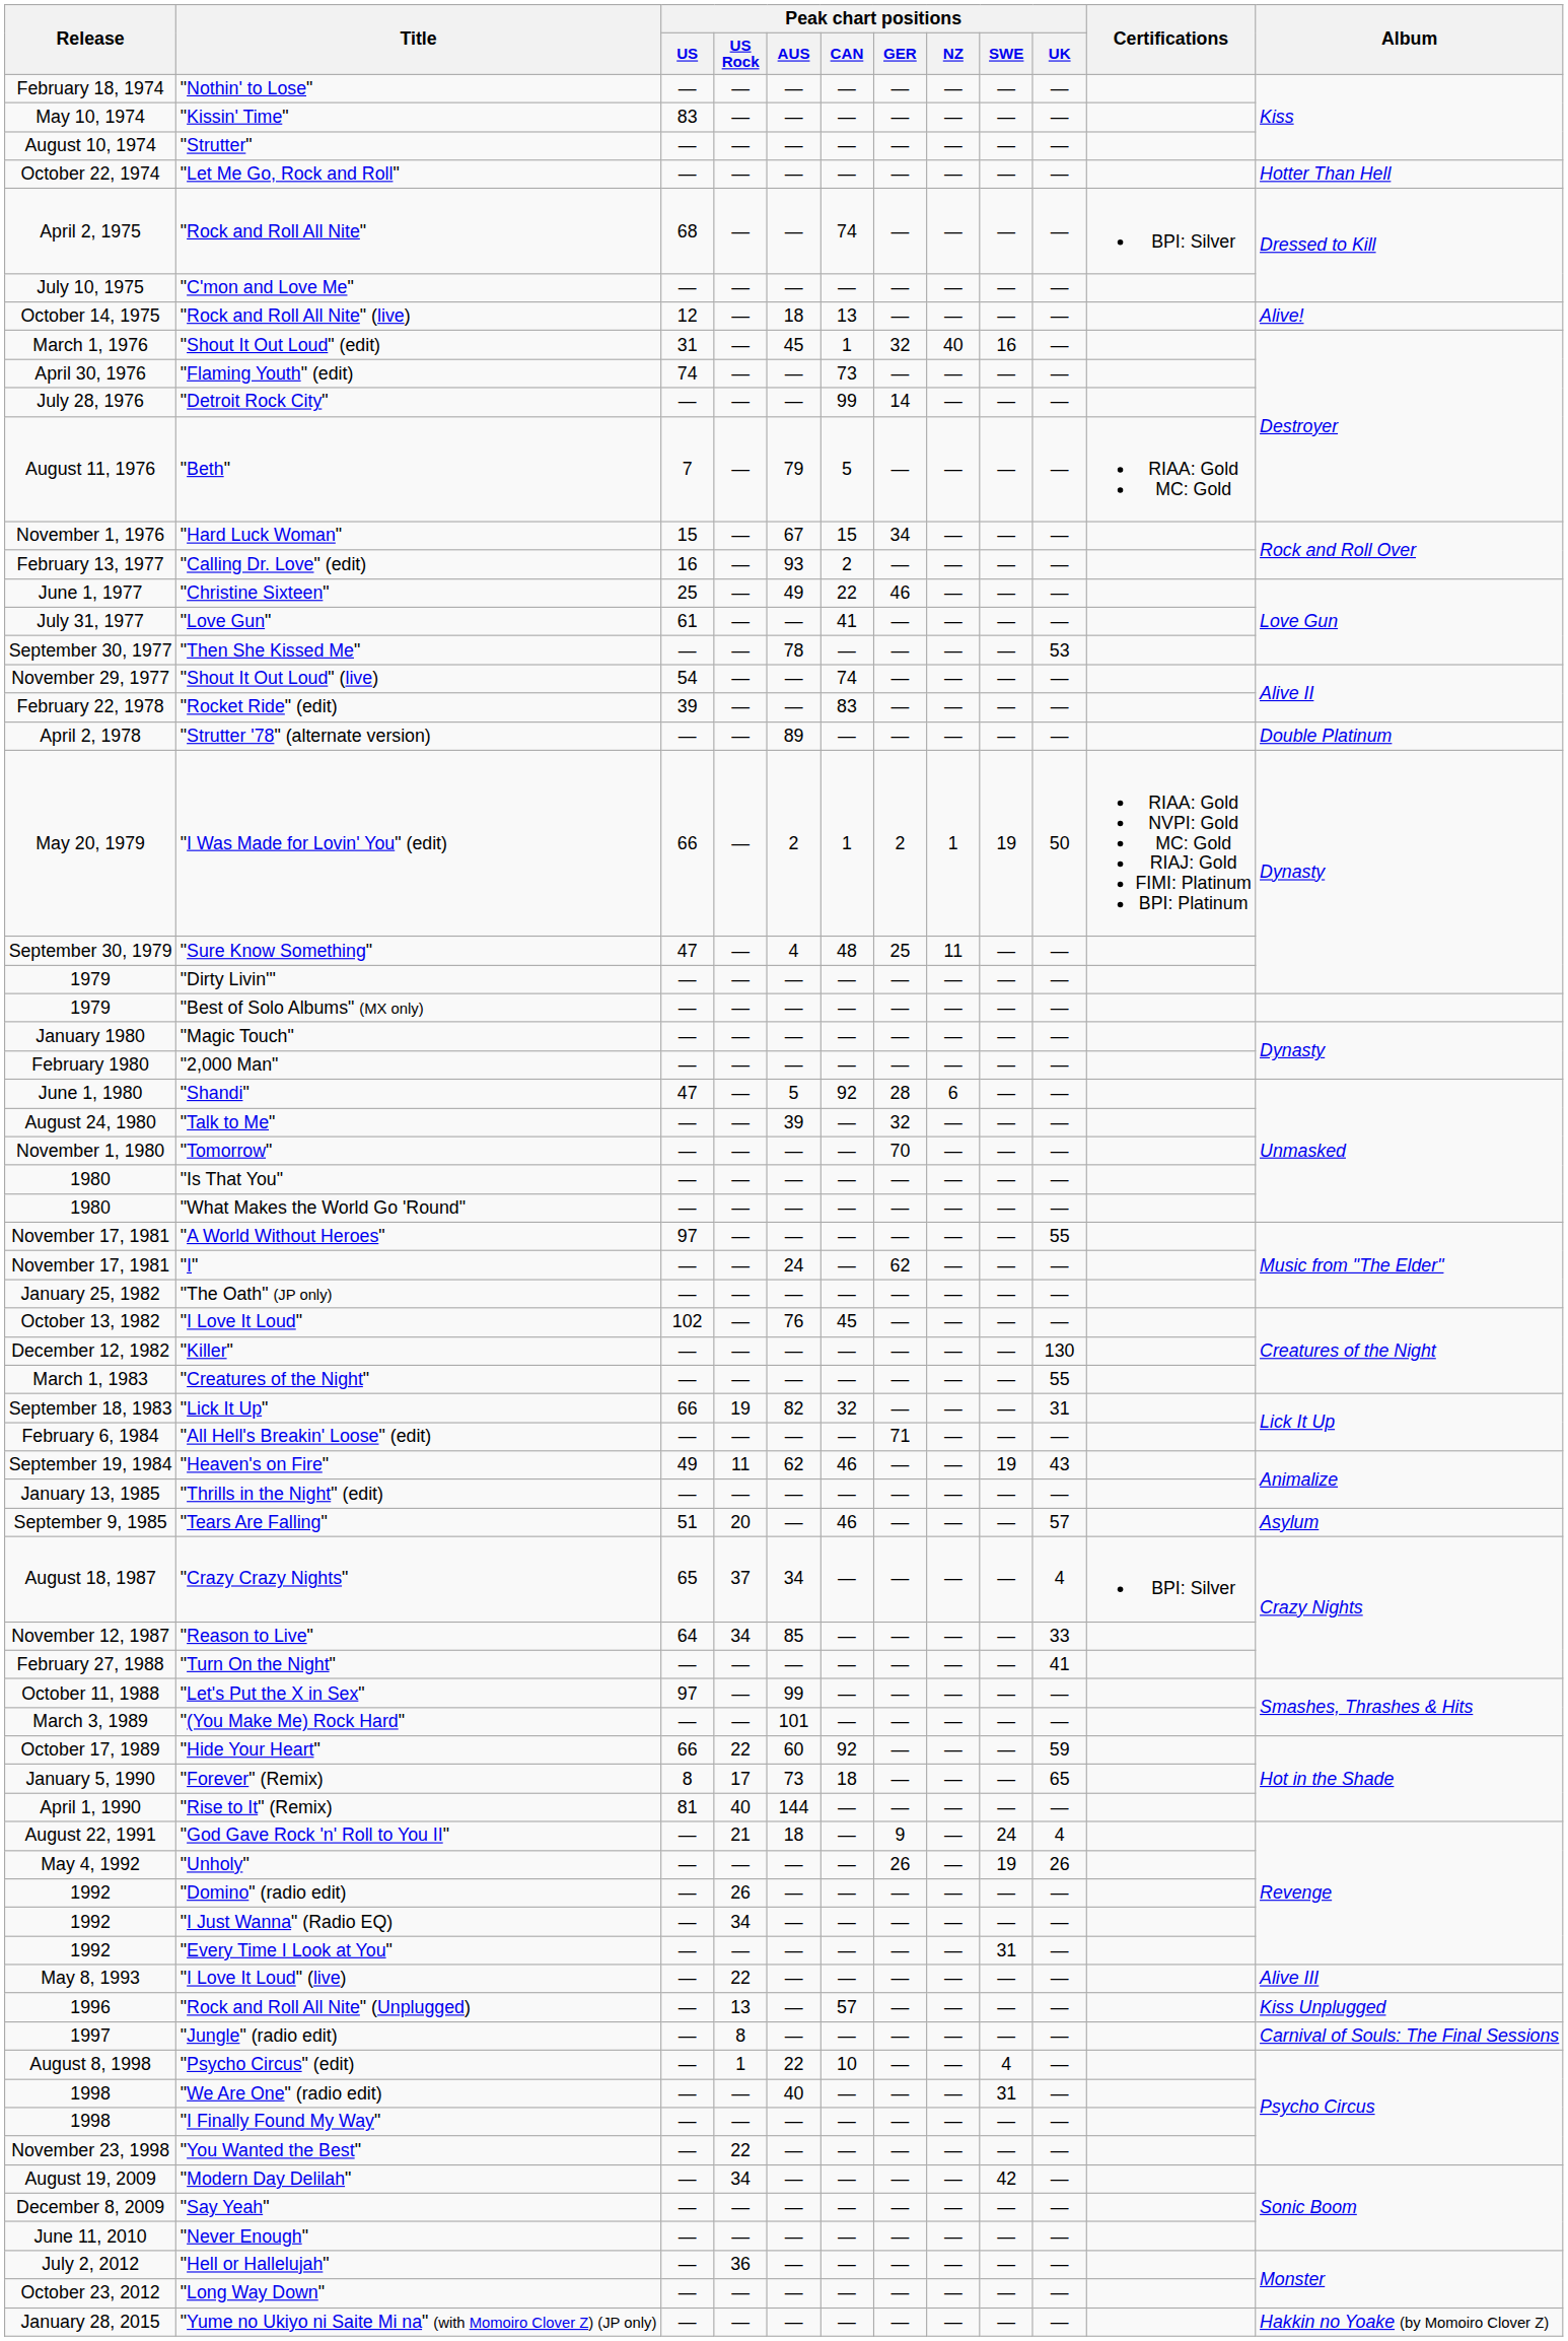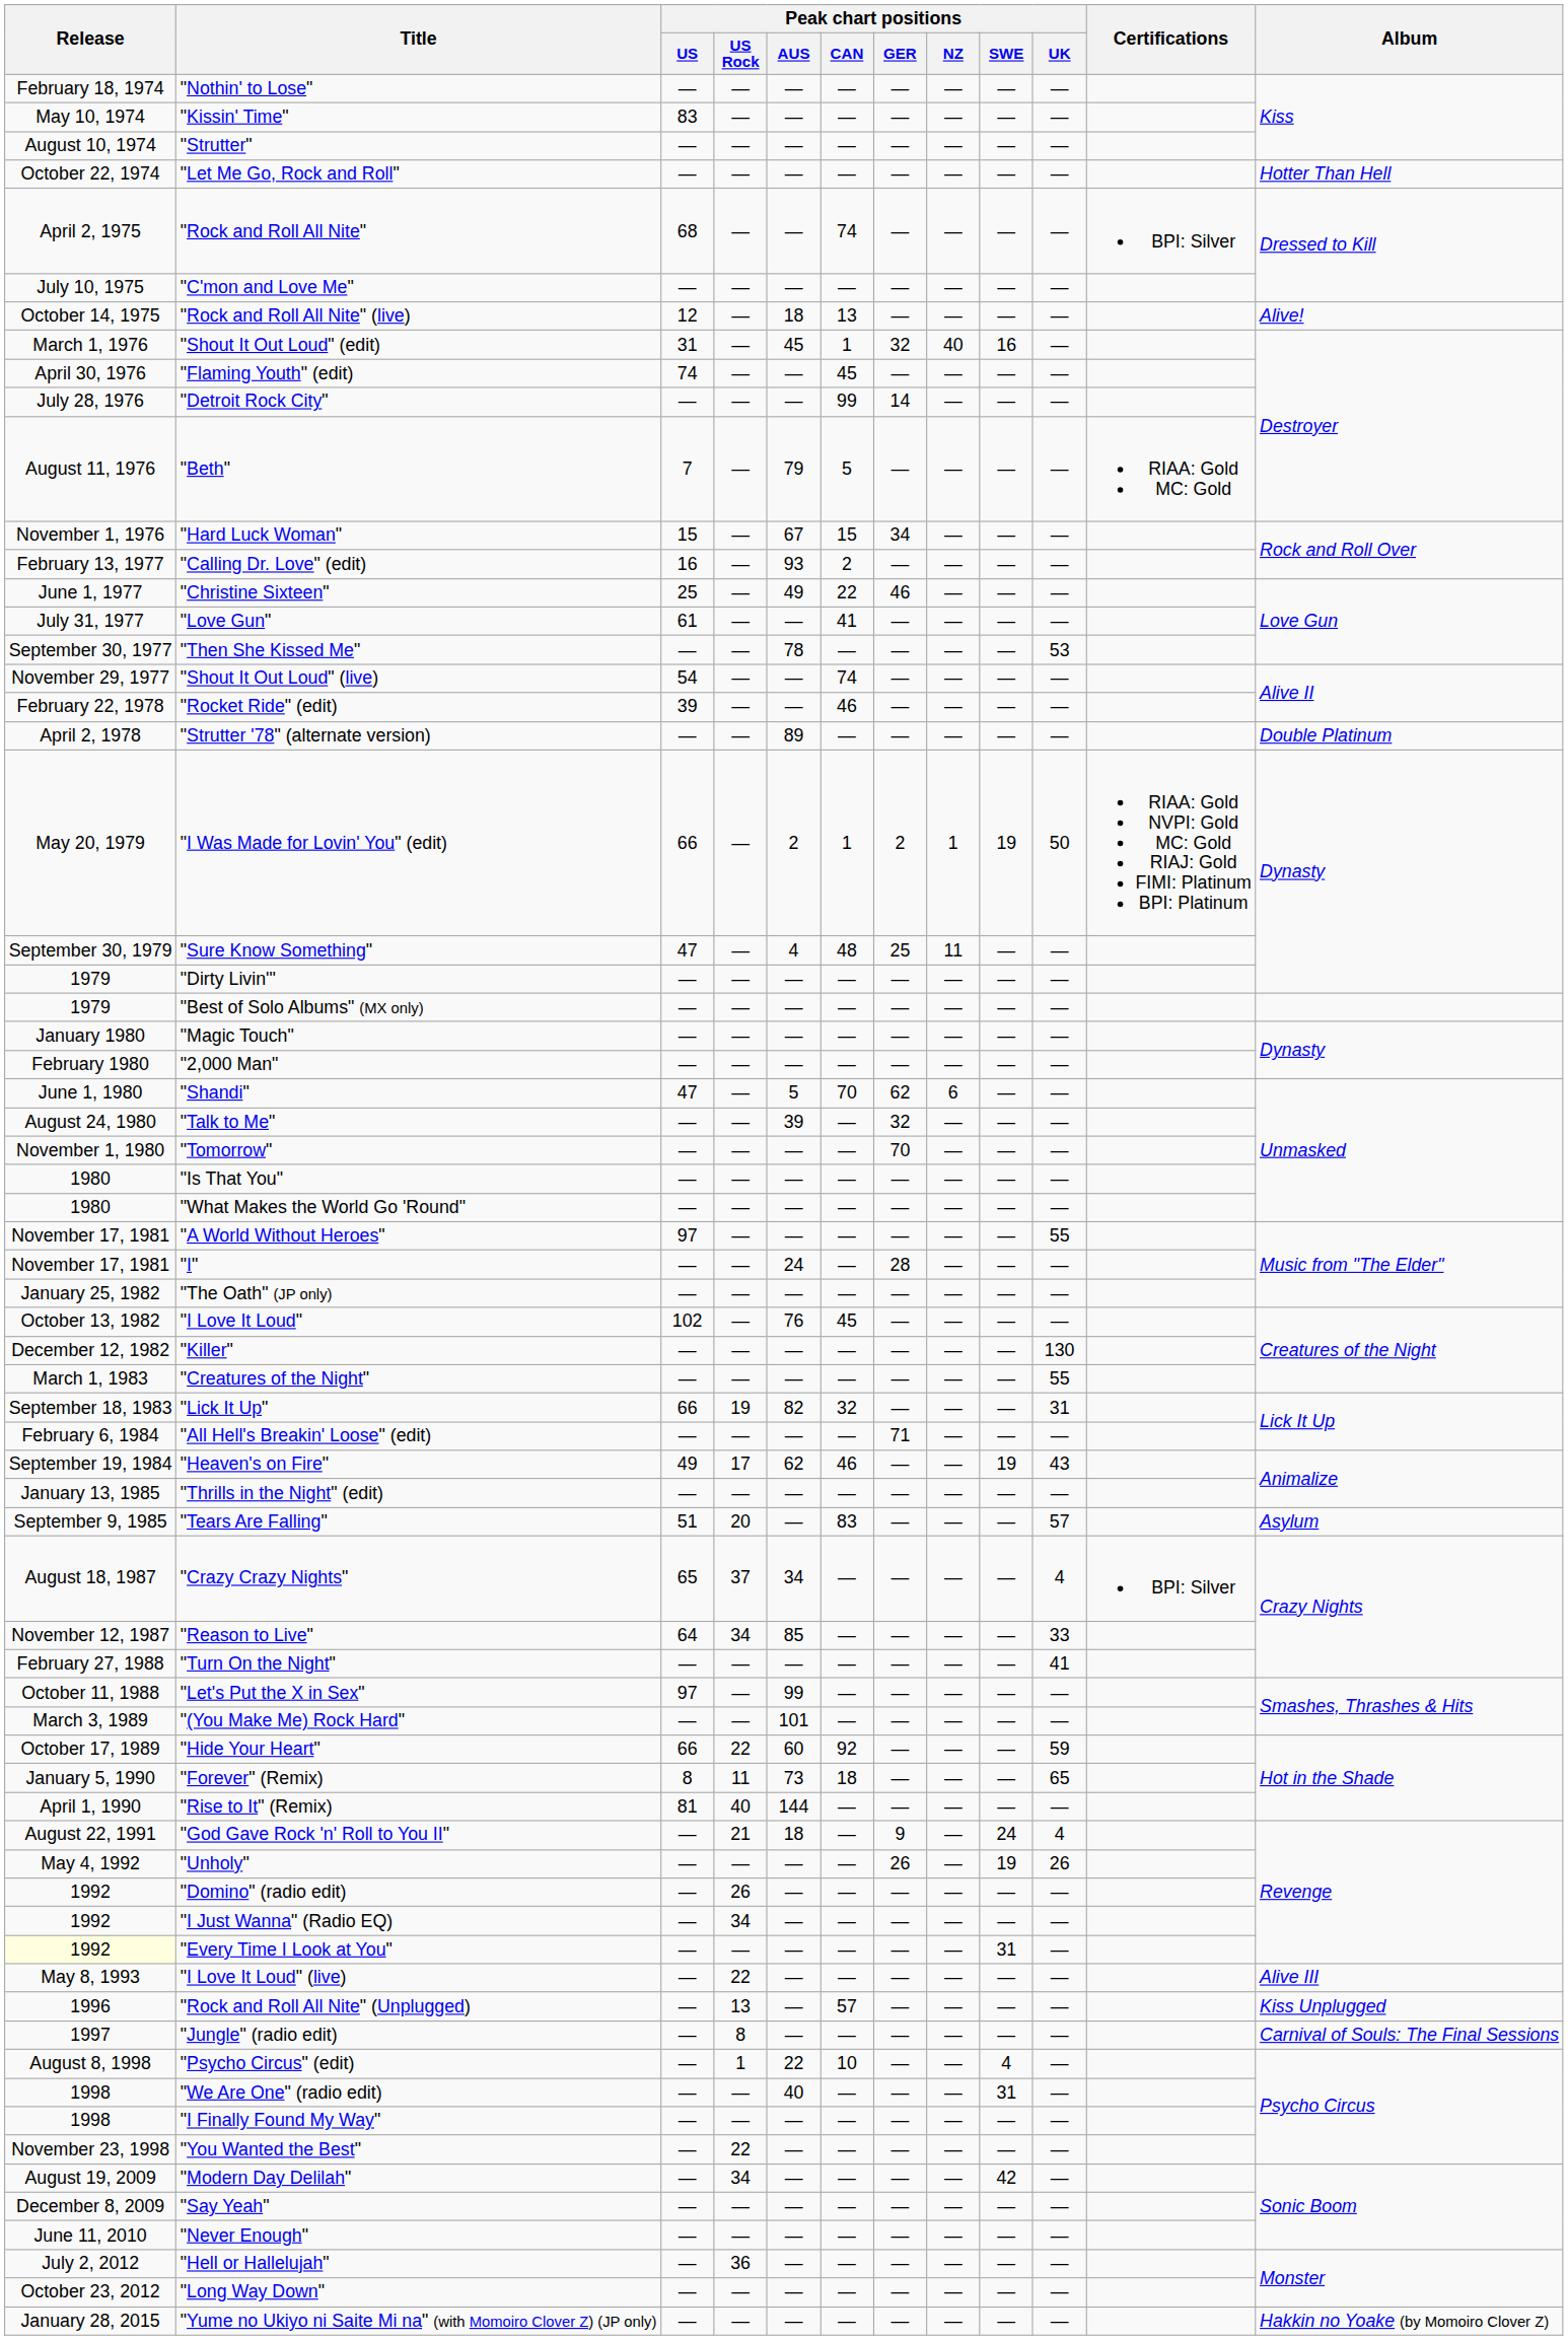"Flaming Youth" (edit) | Peak chart positions / CAN: 73 -> 45
"Rocket Ride" (edit) | Peak chart positions / CAN: 83 -> 46
"Shandi" | Peak chart positions / CAN: 92 -> 70
"Shandi" | Peak chart positions / GER: 28 -> 62
"I" | Peak chart positions / GER: 62 -> 28
"Heaven's on Fire" | Peak chart positions / US Rock: 11 -> 17
"Tears Are Falling" | Peak chart positions / CAN: 46 -> 83
"Forever" (Remix) | Peak chart positions / US Rock: 17 -> 11
"Every Time I Look at You" | Release: no background -> lightyellow background
